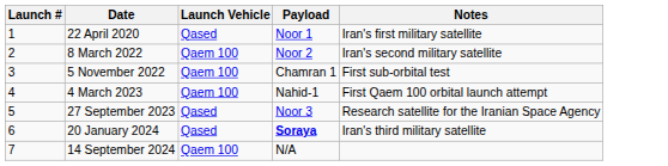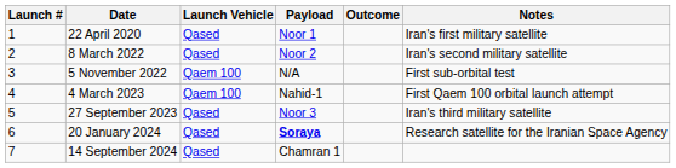+ column: Outcome
8 March 2022 | Launch Vehicle: Qaem 100 -> Qased
5 November 2022 | Payload: Chamran 1 -> N/A
27 September 2023 | Notes: Research satellite for the Iranian Space Agency -> Iran's third military satellite
20 January 2024 | Notes: Iran's third military satellite -> Research satellite for the Iranian Space Agency
14 September 2024 | Launch Vehicle: Qaem 100 -> Qased
14 September 2024 | Payload: N/A -> Chamran 1
